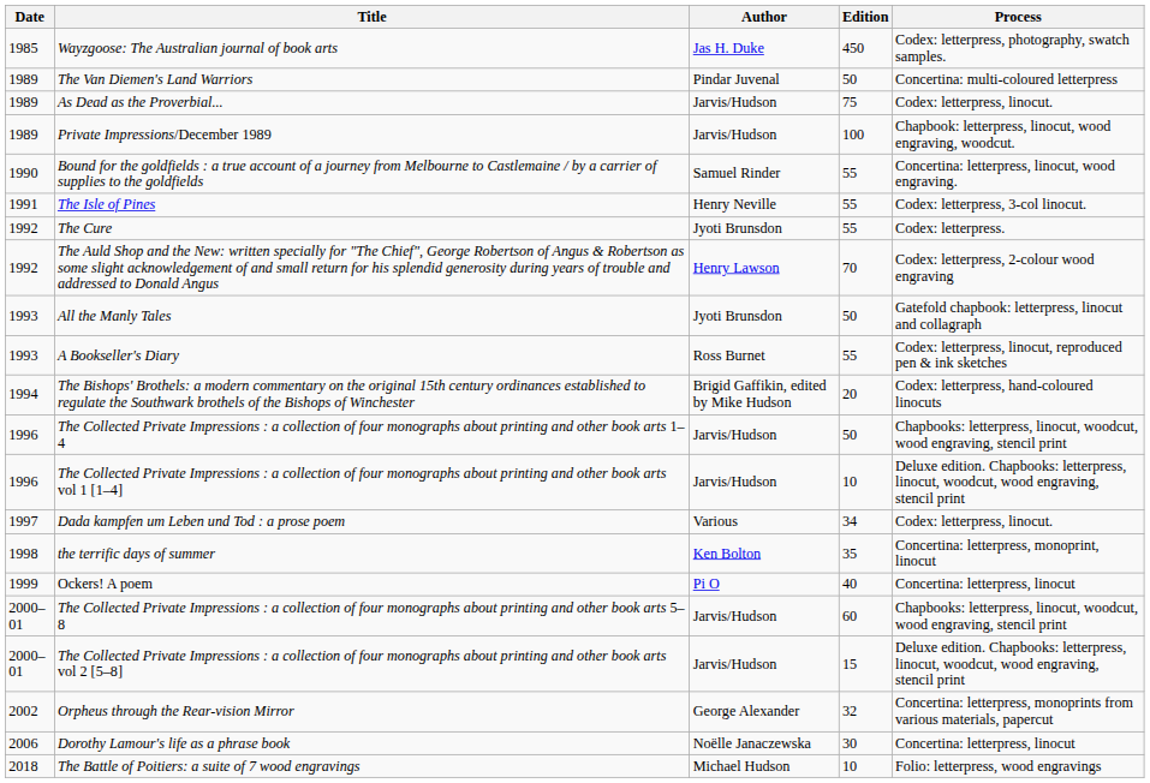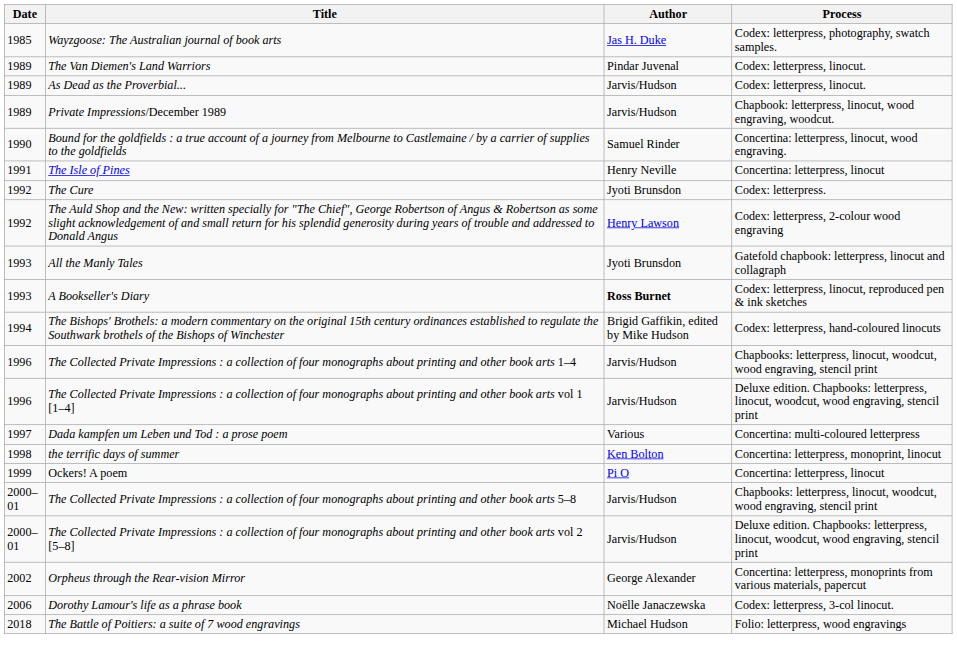- column: Edition | 450 | 50 | 75 | 100 | 55 | 55 | 55 | 70 | 50 | 55 | 20 | 50 | 10 | 34 | 35 | 40 | 60 | 15 | 32 | 30 | 10
The Van Diemen's Land Warriors | Process: Concertina: multi-coloured letterpress -> Codex: letterpress, linocut.
The Isle of Pines | Process: Codex: letterpress, 3-col linocut. -> Concertina: letterpress, linocut
A Bookseller's Diary | Author: normal -> bold
Dada kampfen um Leben und Tod : a prose poem | Process: Codex: letterpress, linocut. -> Concertina: multi-coloured letterpress
Dorothy Lamour's life as a phrase book | Process: Concertina: letterpress, linocut -> Codex: letterpress, 3-col linocut.
